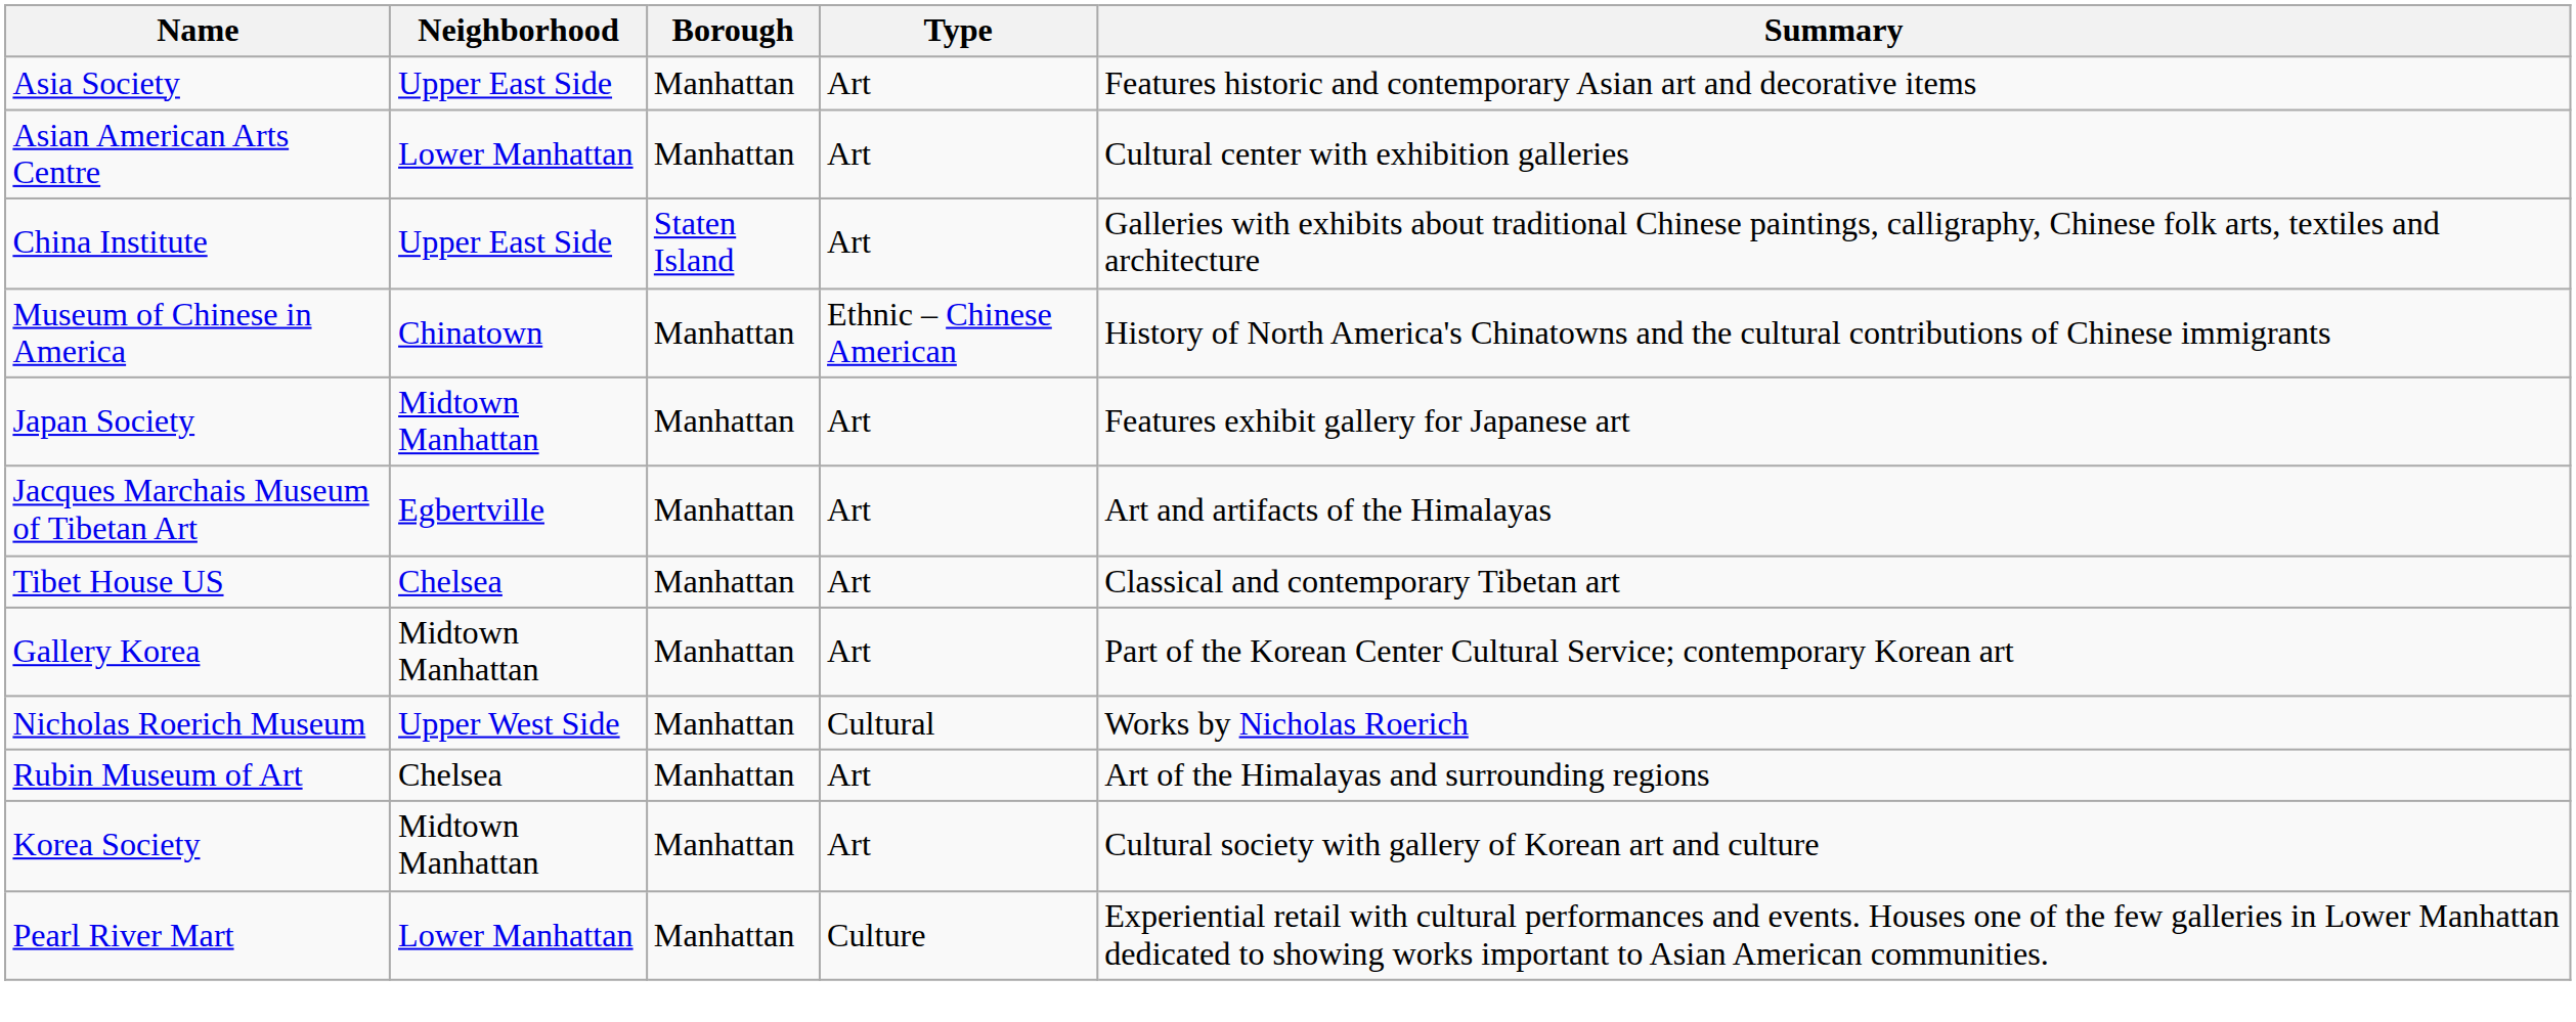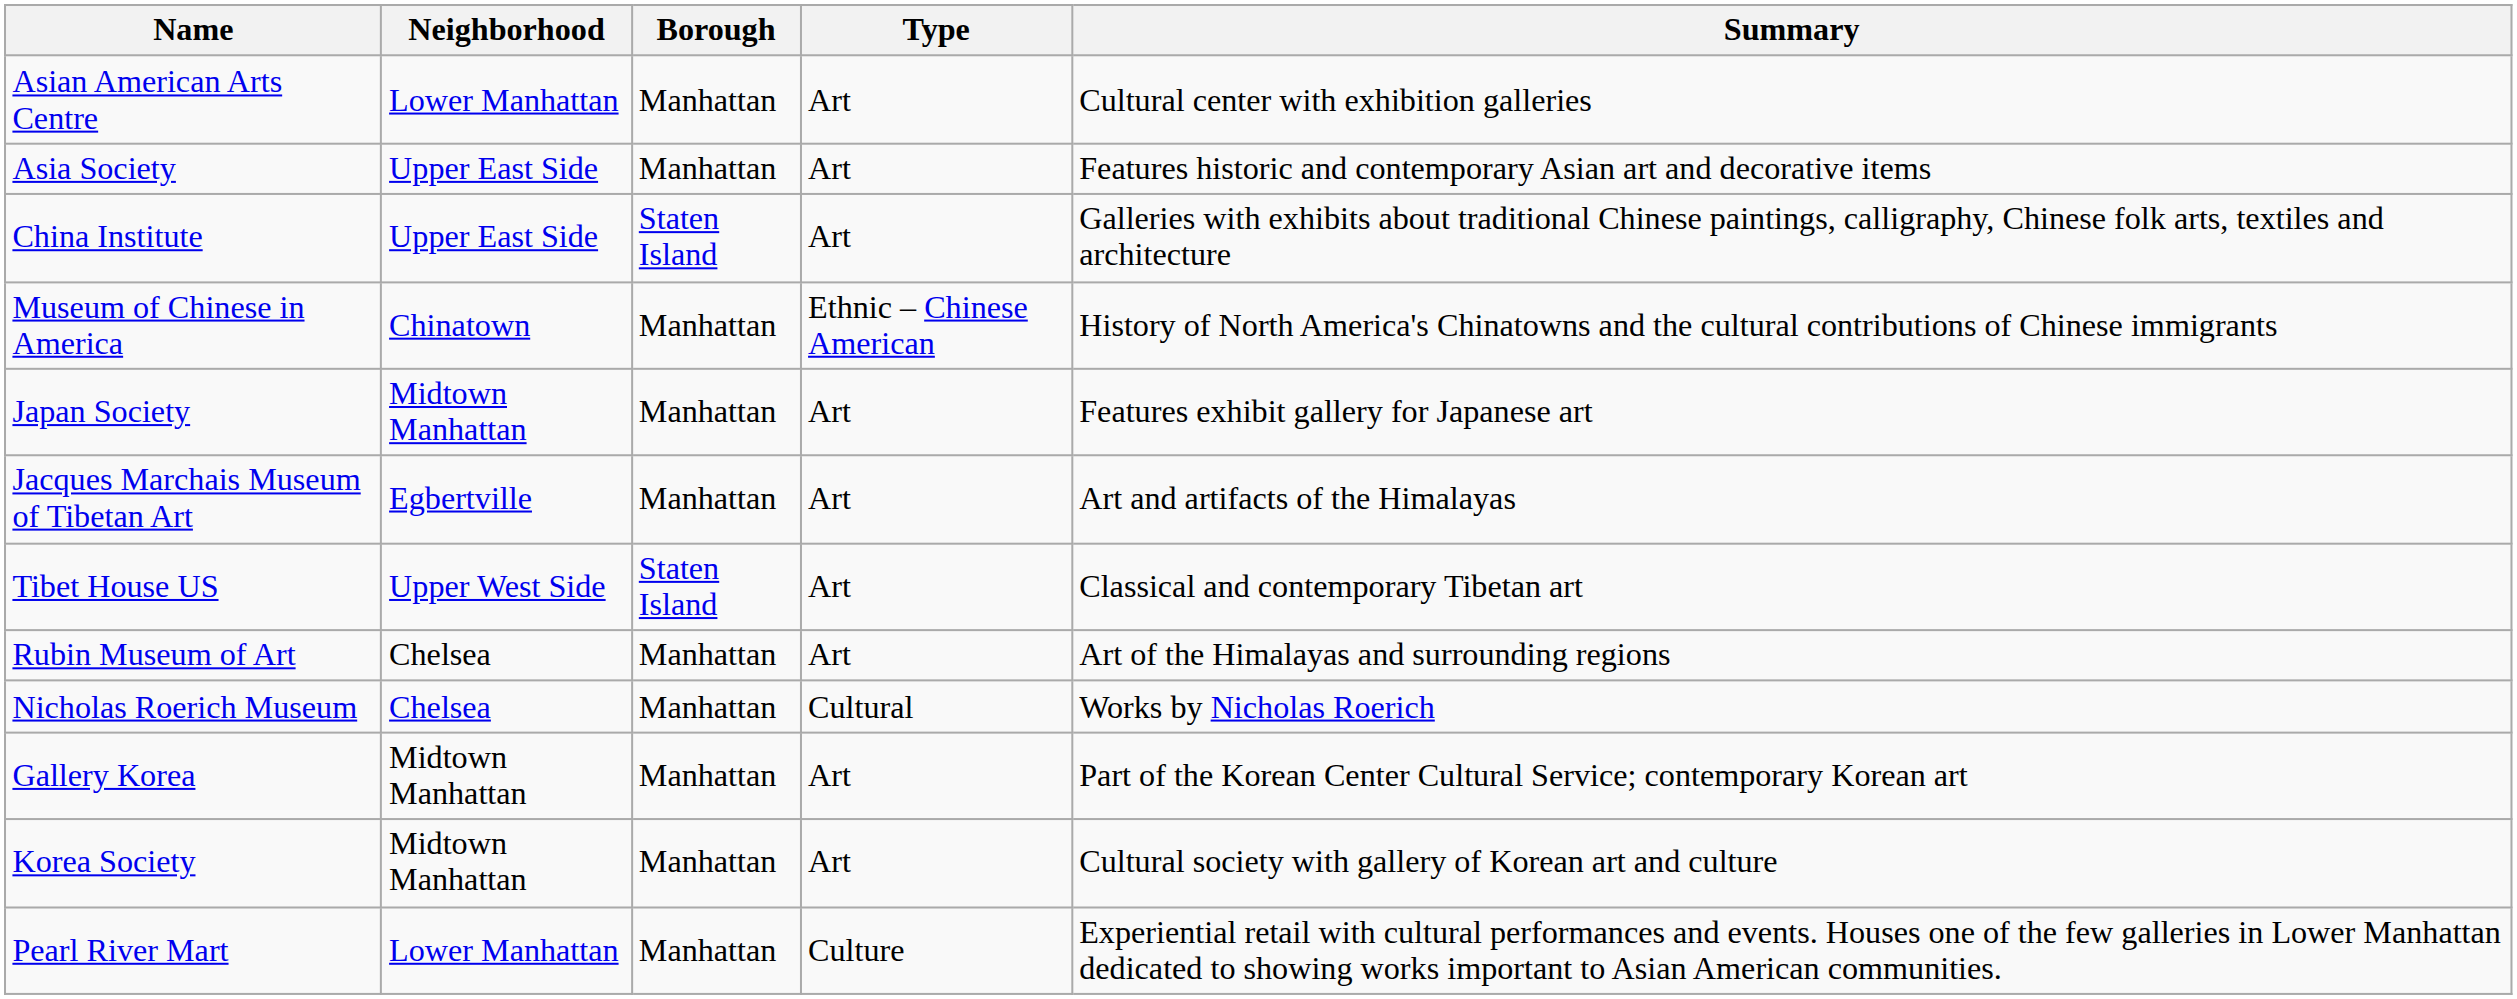rows swapped: Asia Society <-> Asian American Arts Centre
Tibet House US | Neighborhood: Chelsea -> Upper West Side
Tibet House US | Borough: Manhattan -> Staten Island
rows swapped: Rubin Museum of Art <-> Gallery Korea
Nicholas Roerich Museum | Neighborhood: Upper West Side -> Chelsea
